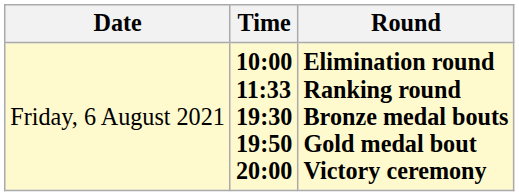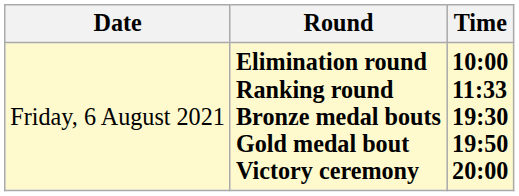columns swapped: Time <-> Round
